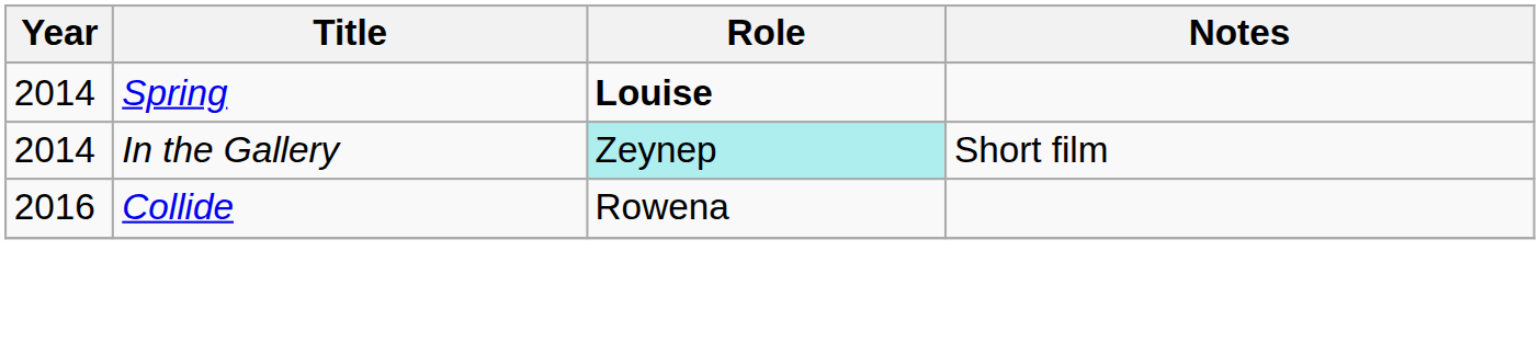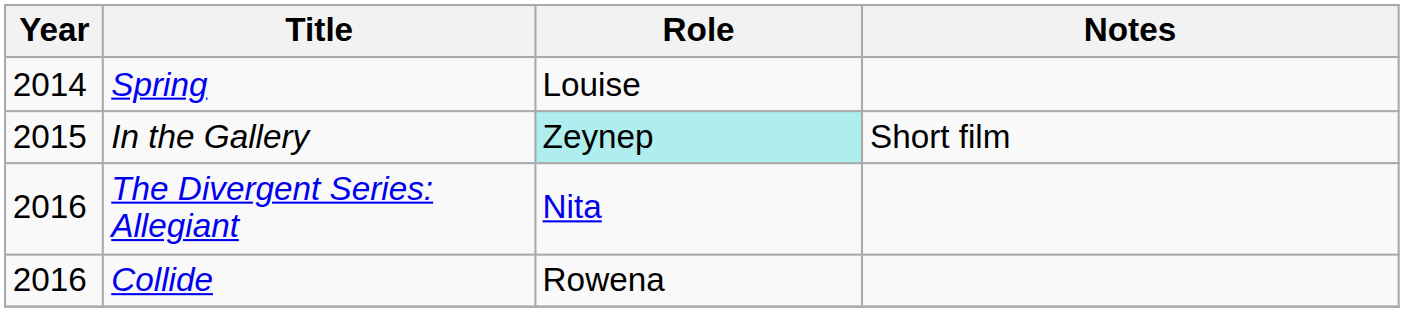Spring | Role: bold -> normal
In the Gallery | Year: 2014 -> 2015
+ row: 2016 | The Divergent Series: Allegiant | Nita
